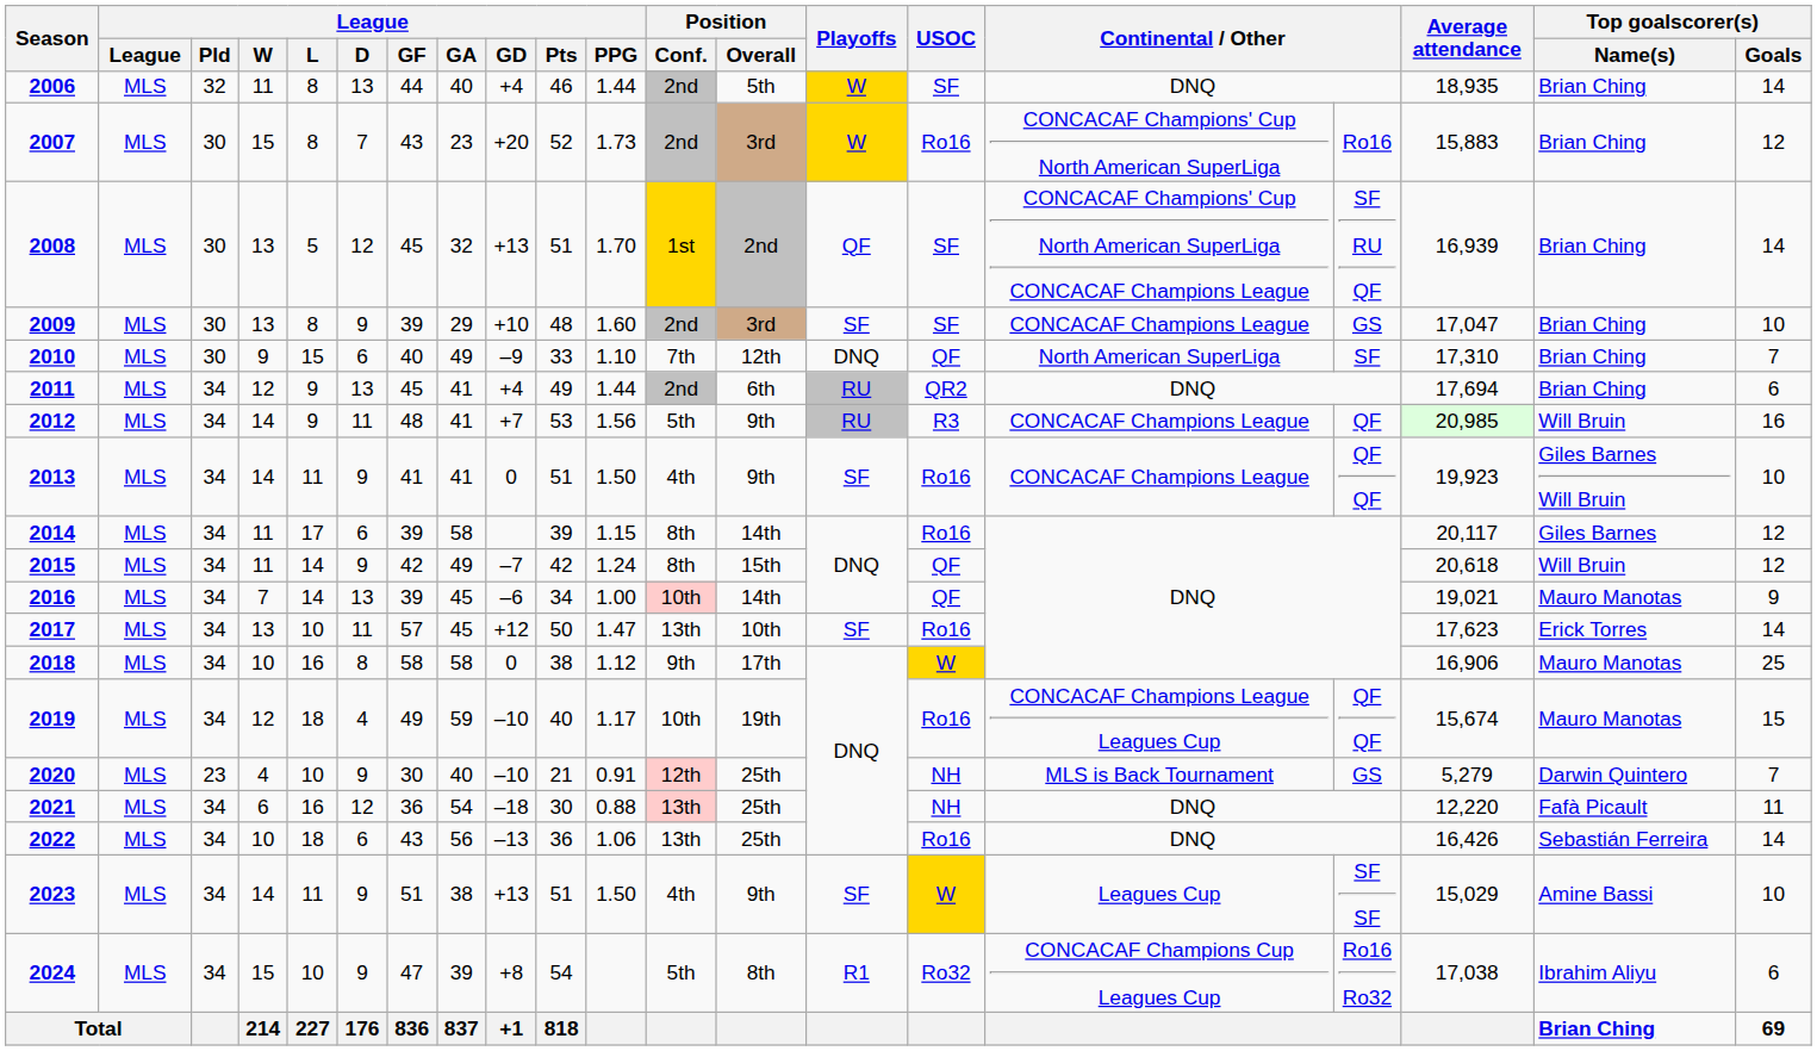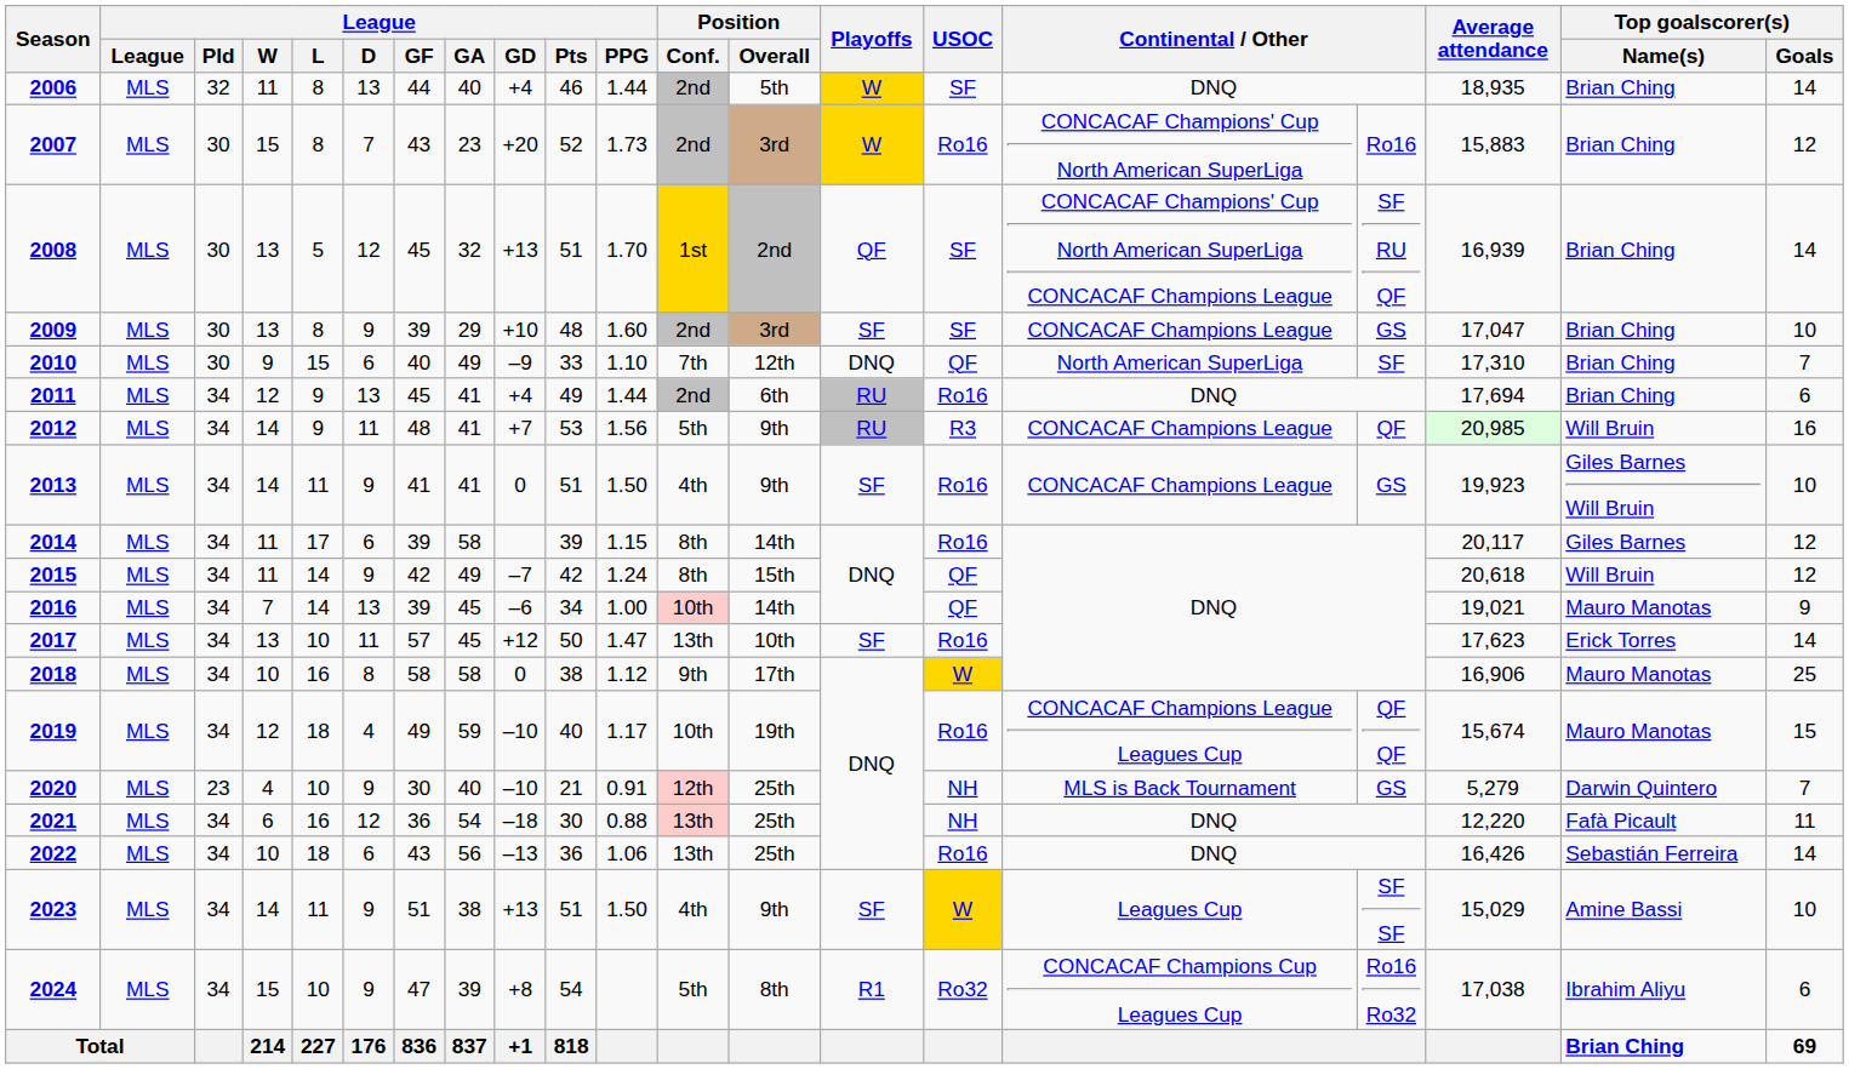2011 | USOC: QR2 -> Ro16
2013 | column 17: QF QF -> GS
